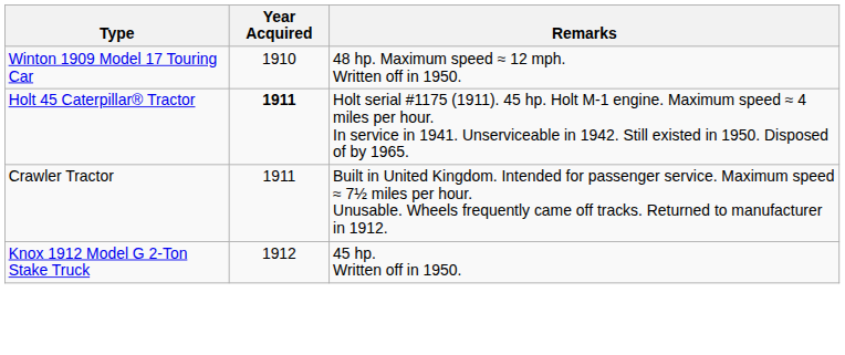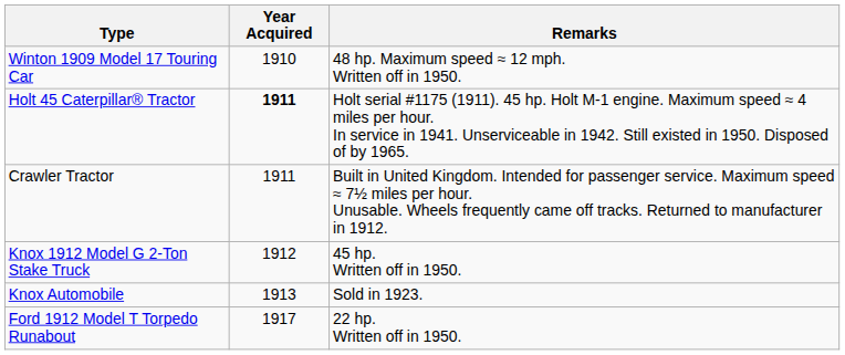+ row: Knox Automobile | 1913 | Sold in 1923.
+ row: Ford 1912 Model T Torpedo Runabout | 1917 | 22 hp. Written off in 1950.
